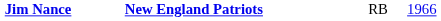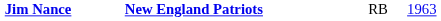Jim Nance | column 4: 1966 -> 1963
